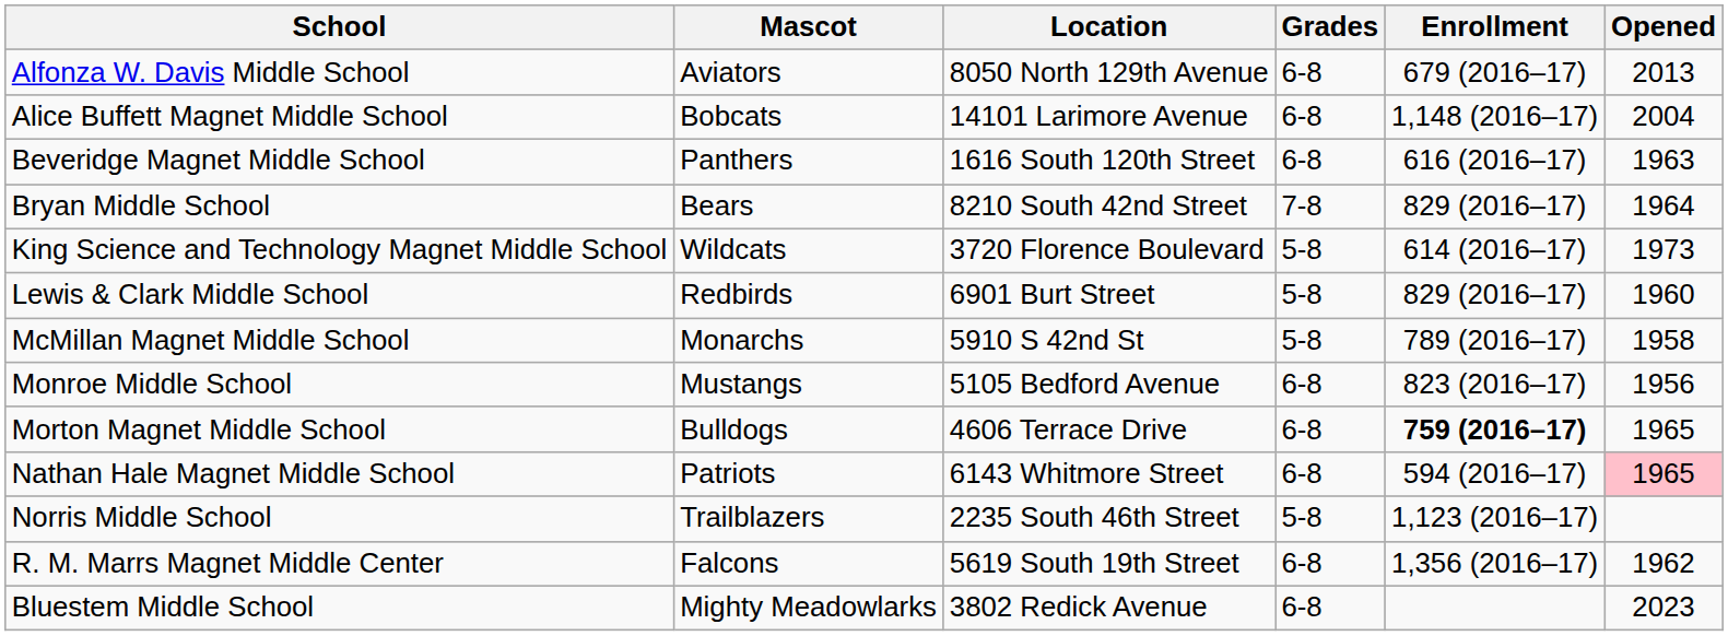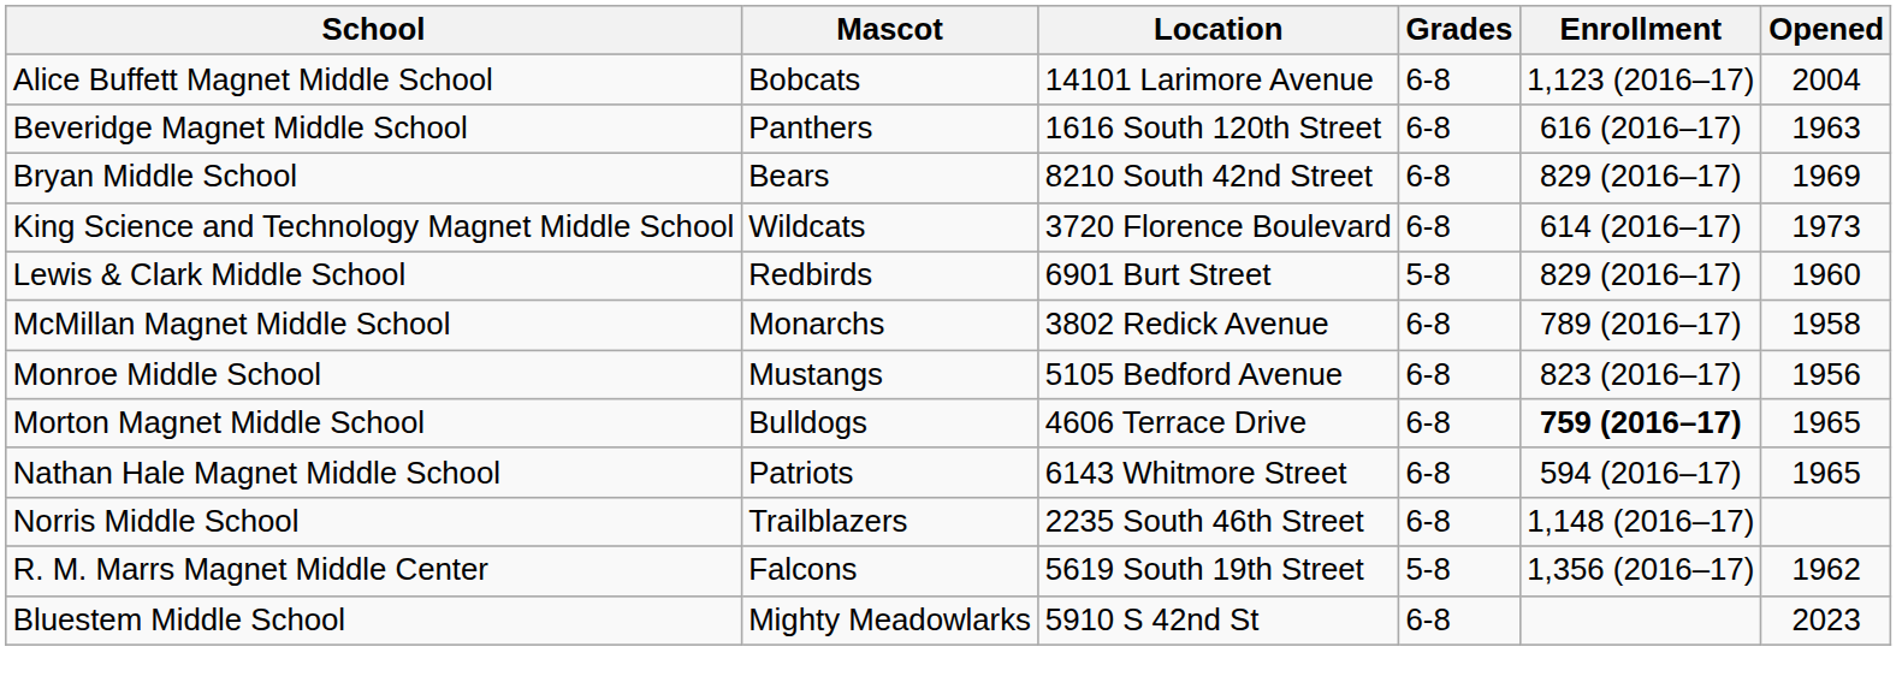- row: Alfonza W. Davis Middle School | Aviators | 8050 North 129th Avenue | 6-8 | 679 (2016–17) | 2013
Alice Buffett Magnet Middle School | Enrollment: 1,148 (2016–17) -> 1,123 (2016–17)
Bryan Middle School | Grades: 7-8 -> 6-8
Bryan Middle School | Opened: 1964 -> 1969
King Science and Technology Magnet Middle School | Grades: 5-8 -> 6-8
McMillan Magnet Middle School | Location: 5910 S 42nd St -> 3802 Redick Avenue
McMillan Magnet Middle School | Grades: 5-8 -> 6-8
Nathan Hale Magnet Middle School | Opened: pink background -> no background
Norris Middle School | Grades: 5-8 -> 6-8
Norris Middle School | Enrollment: 1,123 (2016–17) -> 1,148 (2016–17)
R. M. Marrs Magnet Middle Center | Grades: 6-8 -> 5-8
Bluestem Middle School | Location: 3802 Redick Avenue -> 5910 S 42nd St
